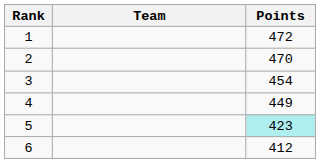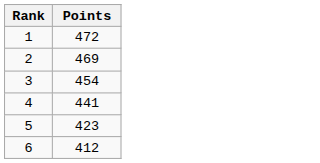- column: Team
2 | Points: 470 -> 469
4 | Points: 449 -> 441
5 | Points: paleturquoise background -> no background
